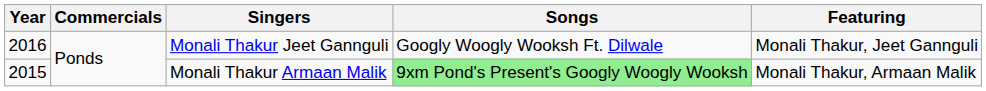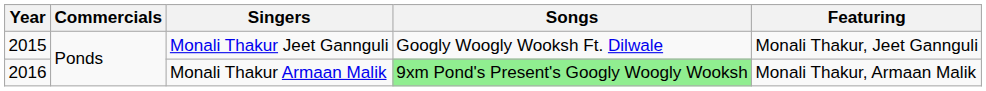Monali Thakur Jeet Gannguli | Year: 2016 -> 2015
Monali Thakur Armaan Malik | Year: 2015 -> 2016
